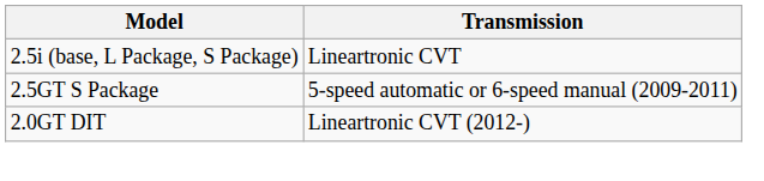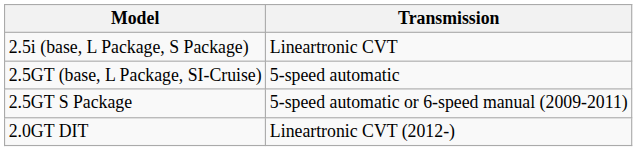+ row: 2.5GT (base, L Package, SI-Cruise) | 5-speed automatic
